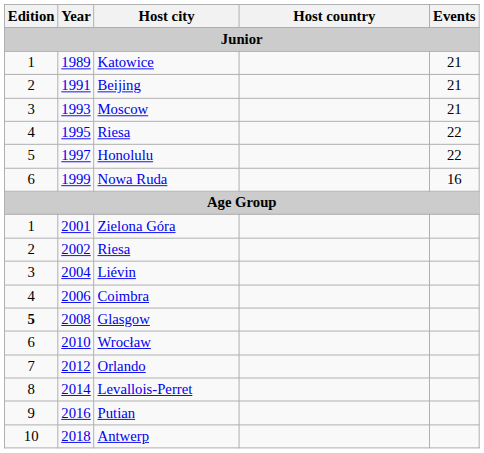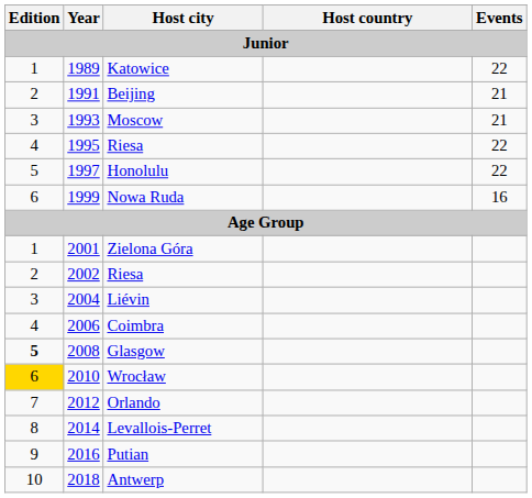Katowice | Events: 21 -> 22
Wrocław | Edition: no background -> gold background
